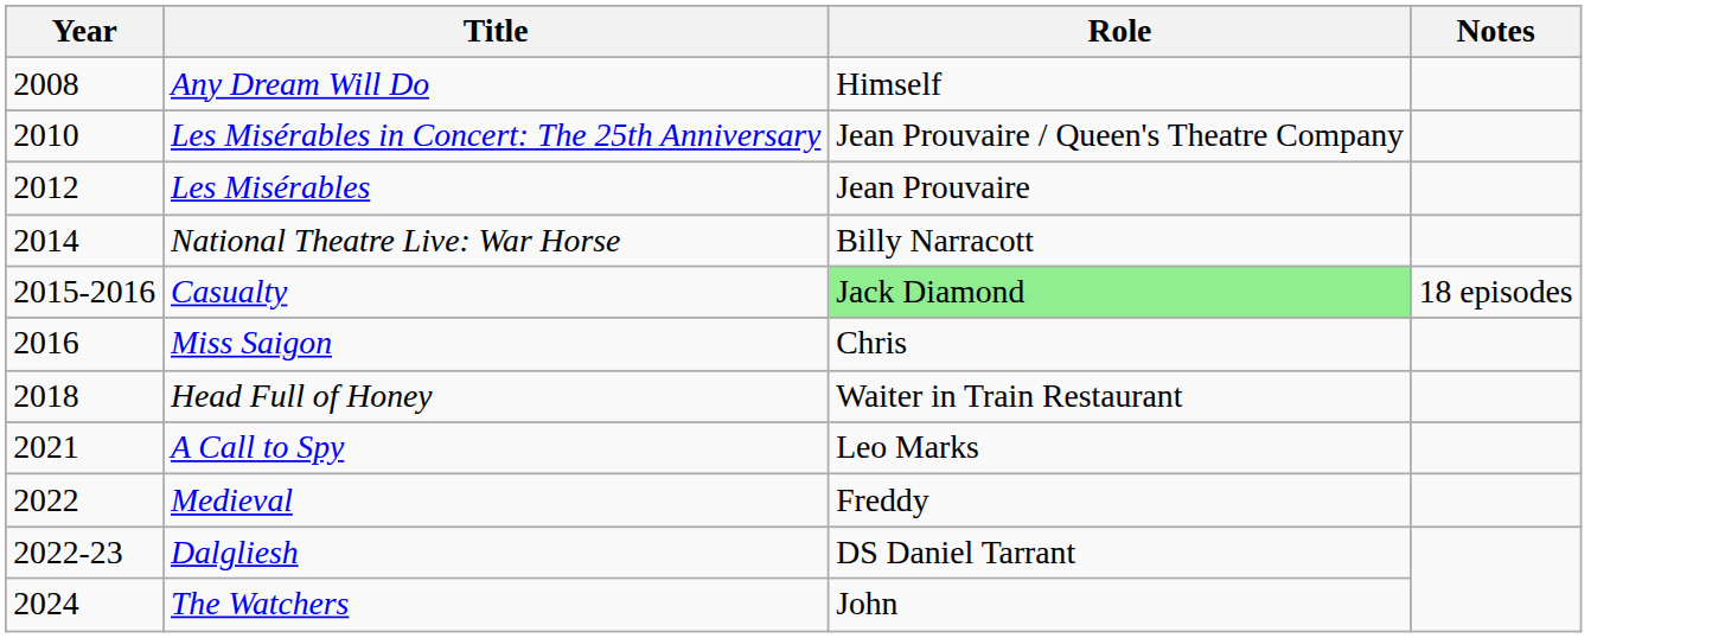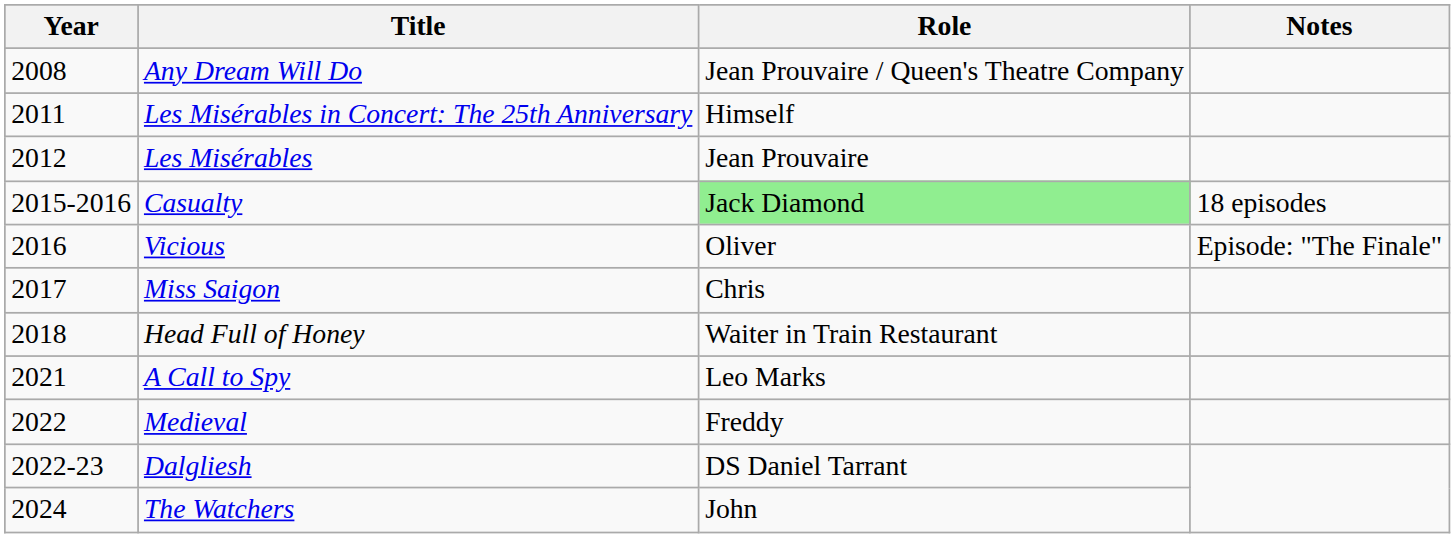Any Dream Will Do | Role: Himself -> Jean Prouvaire / Queen's Theatre Company
Les Misérables in Concert: The 25th Anniversary | Year: 2010 -> 2011
Les Misérables in Concert: The 25th Anniversary | Role: Jean Prouvaire / Queen's Theatre Company -> Himself
- row: 2014 | National Theatre Live: War Horse | Billy Narracott
+ row: 2016 | Vicious | Oliver | Episode: "The Finale"
Miss Saigon | Year: 2016 -> 2017
